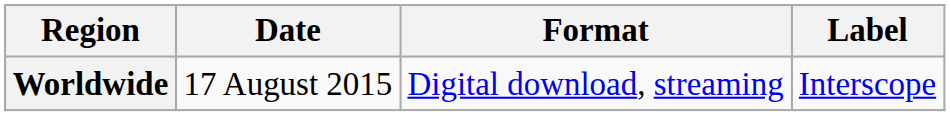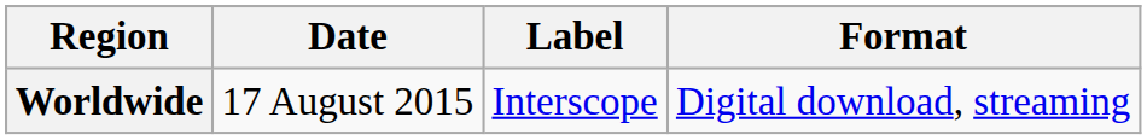columns swapped: Format <-> Label
